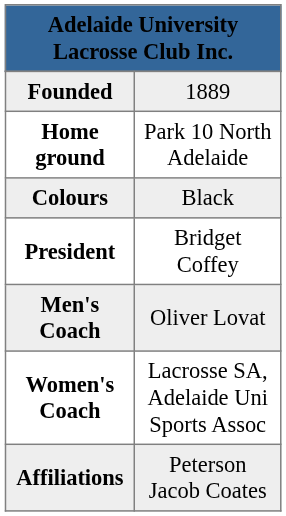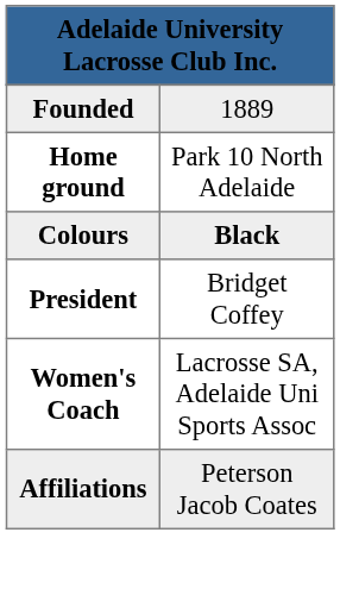Colours | column 2: normal -> bold
- row: Men's Coach | Oliver Lovat
